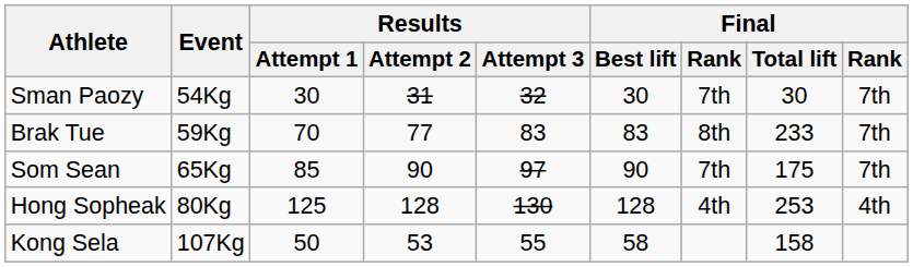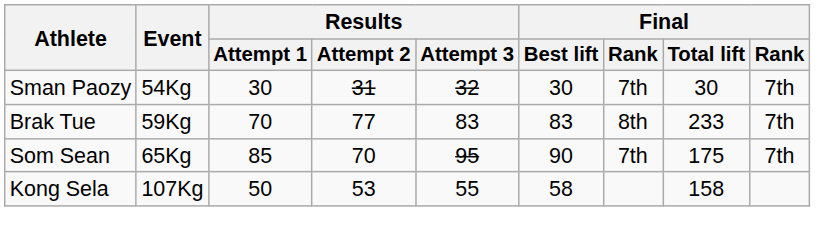Som Sean | Results / Attempt 2: 90 -> 70
Som Sean | Results / Attempt 3: 97 -> 95
- row: Hong Sopheak | 80Kg | 125 | 128 | 130 | 128 | 4th | 253 | 4th
